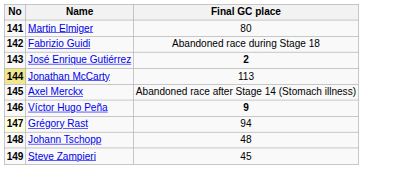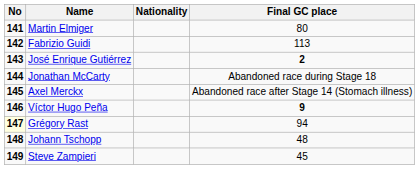+ column: Nationality
Fabrizio Guidi | Final GC place: Abandoned race during Stage 18 -> 113
Jonathan McCarty | No: khaki background -> no background
Jonathan McCarty | Final GC place: 113 -> Abandoned race during Stage 18
